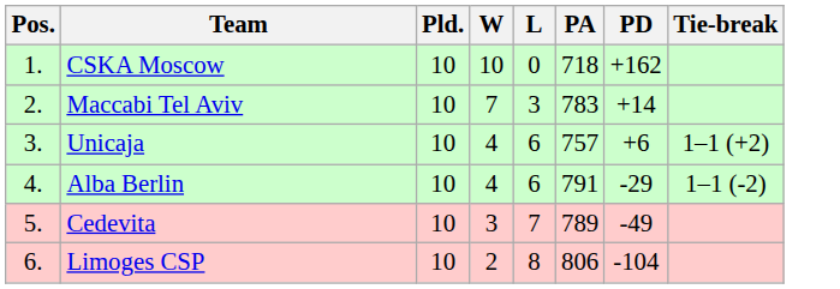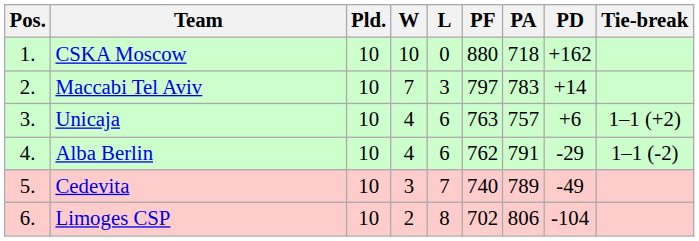+ column: PF | 880 | 797 | 763 | 762 | 740 | 702
